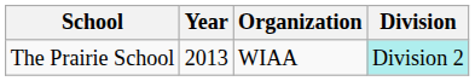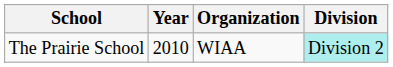The Prairie School | Year: 2013 -> 2010
